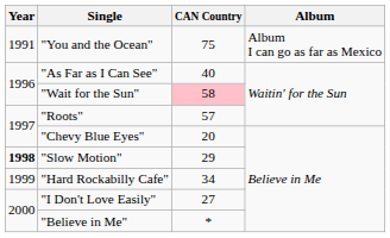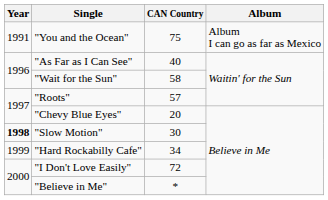"Wait for the Sun" | CAN Country: pink background -> no background
"Slow Motion" | CAN Country: 29 -> 30
"I Don't Love Easily" | CAN Country: 27 -> 72
